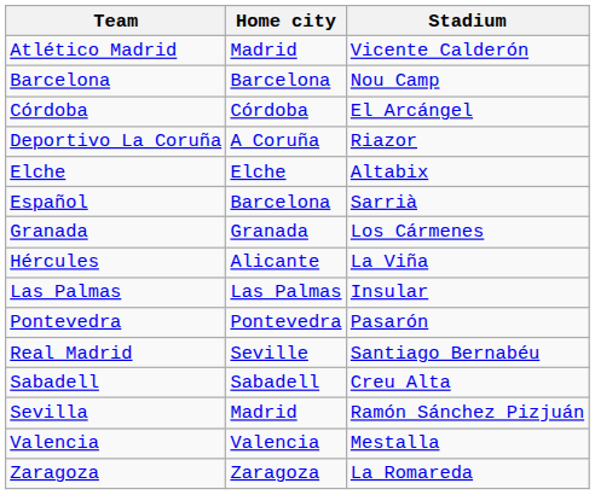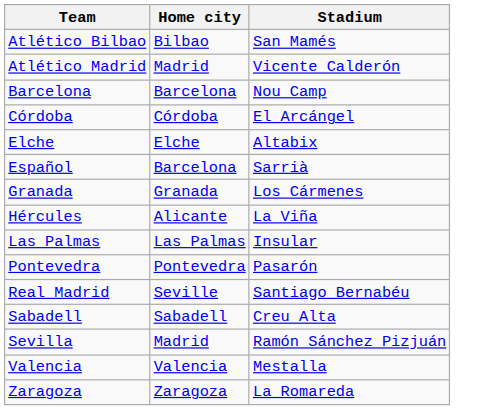+ row: Atlético Bilbao | Bilbao | San Mamés
- row: Deportivo La Coruña | A Coruña | Riazor
